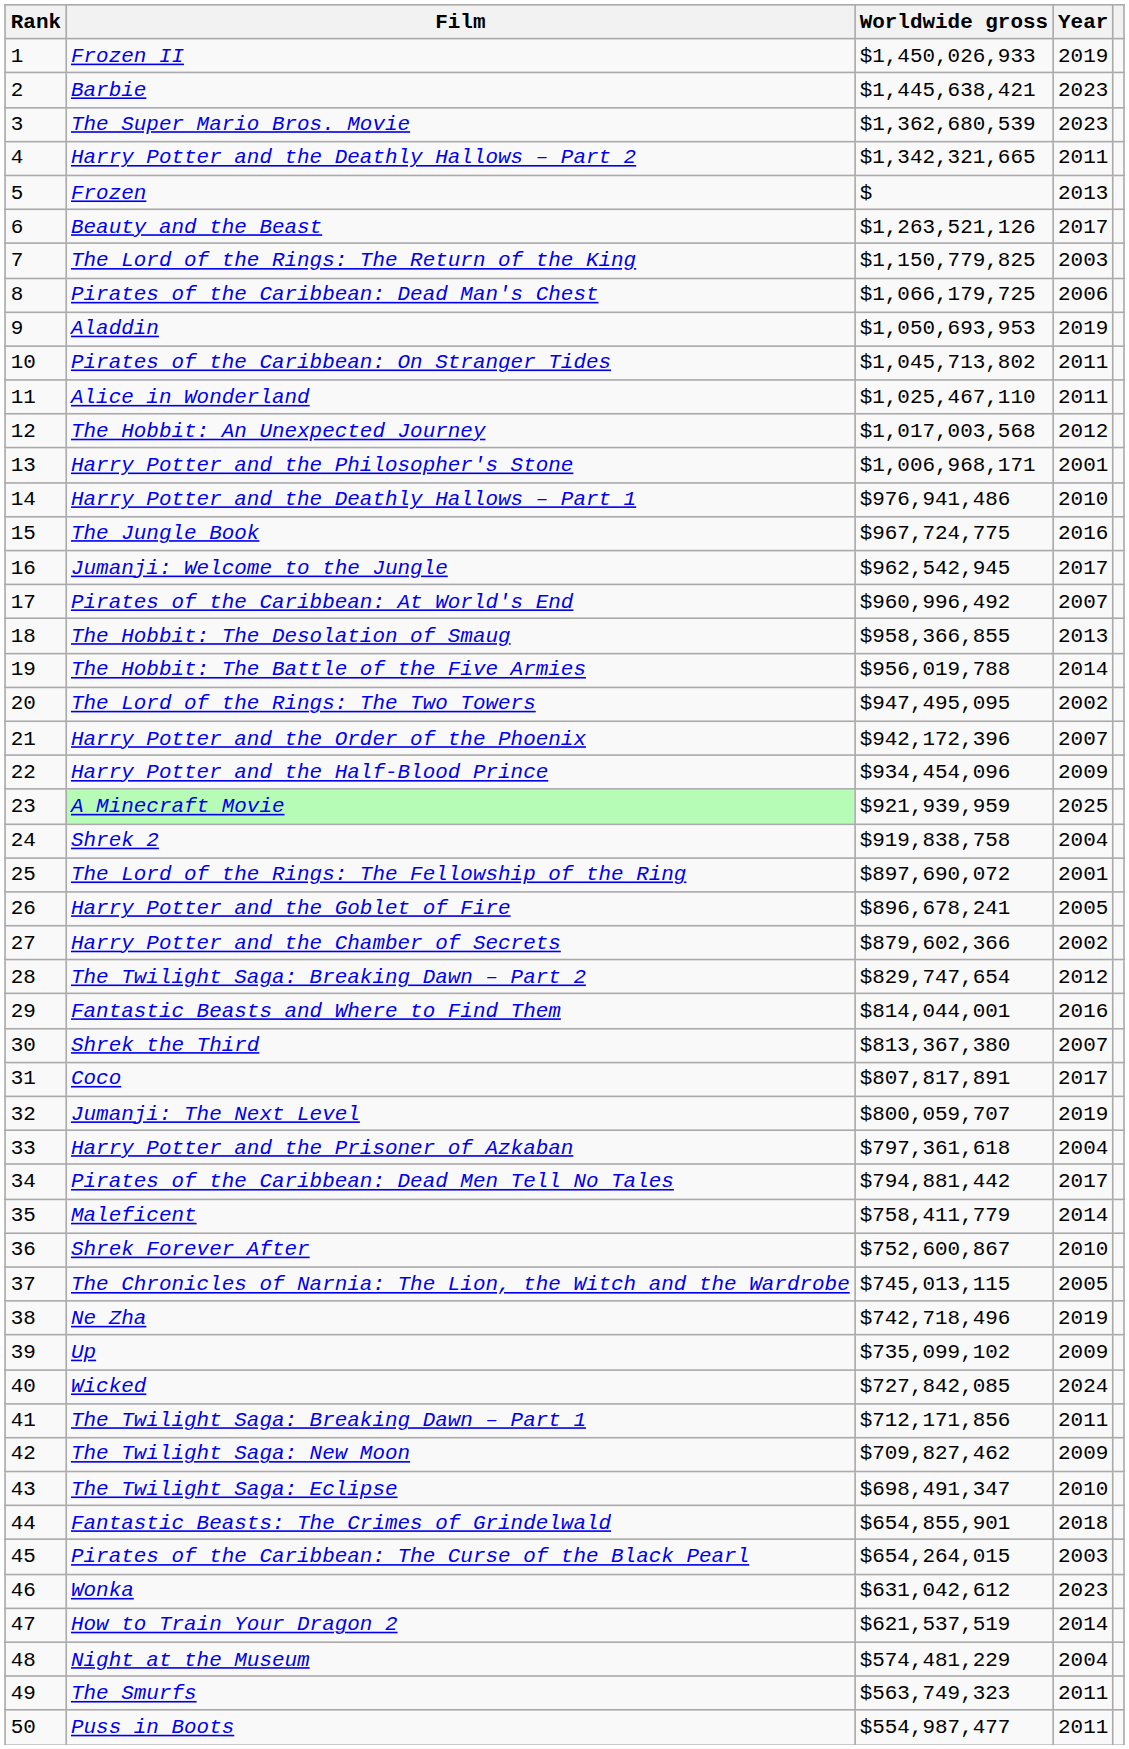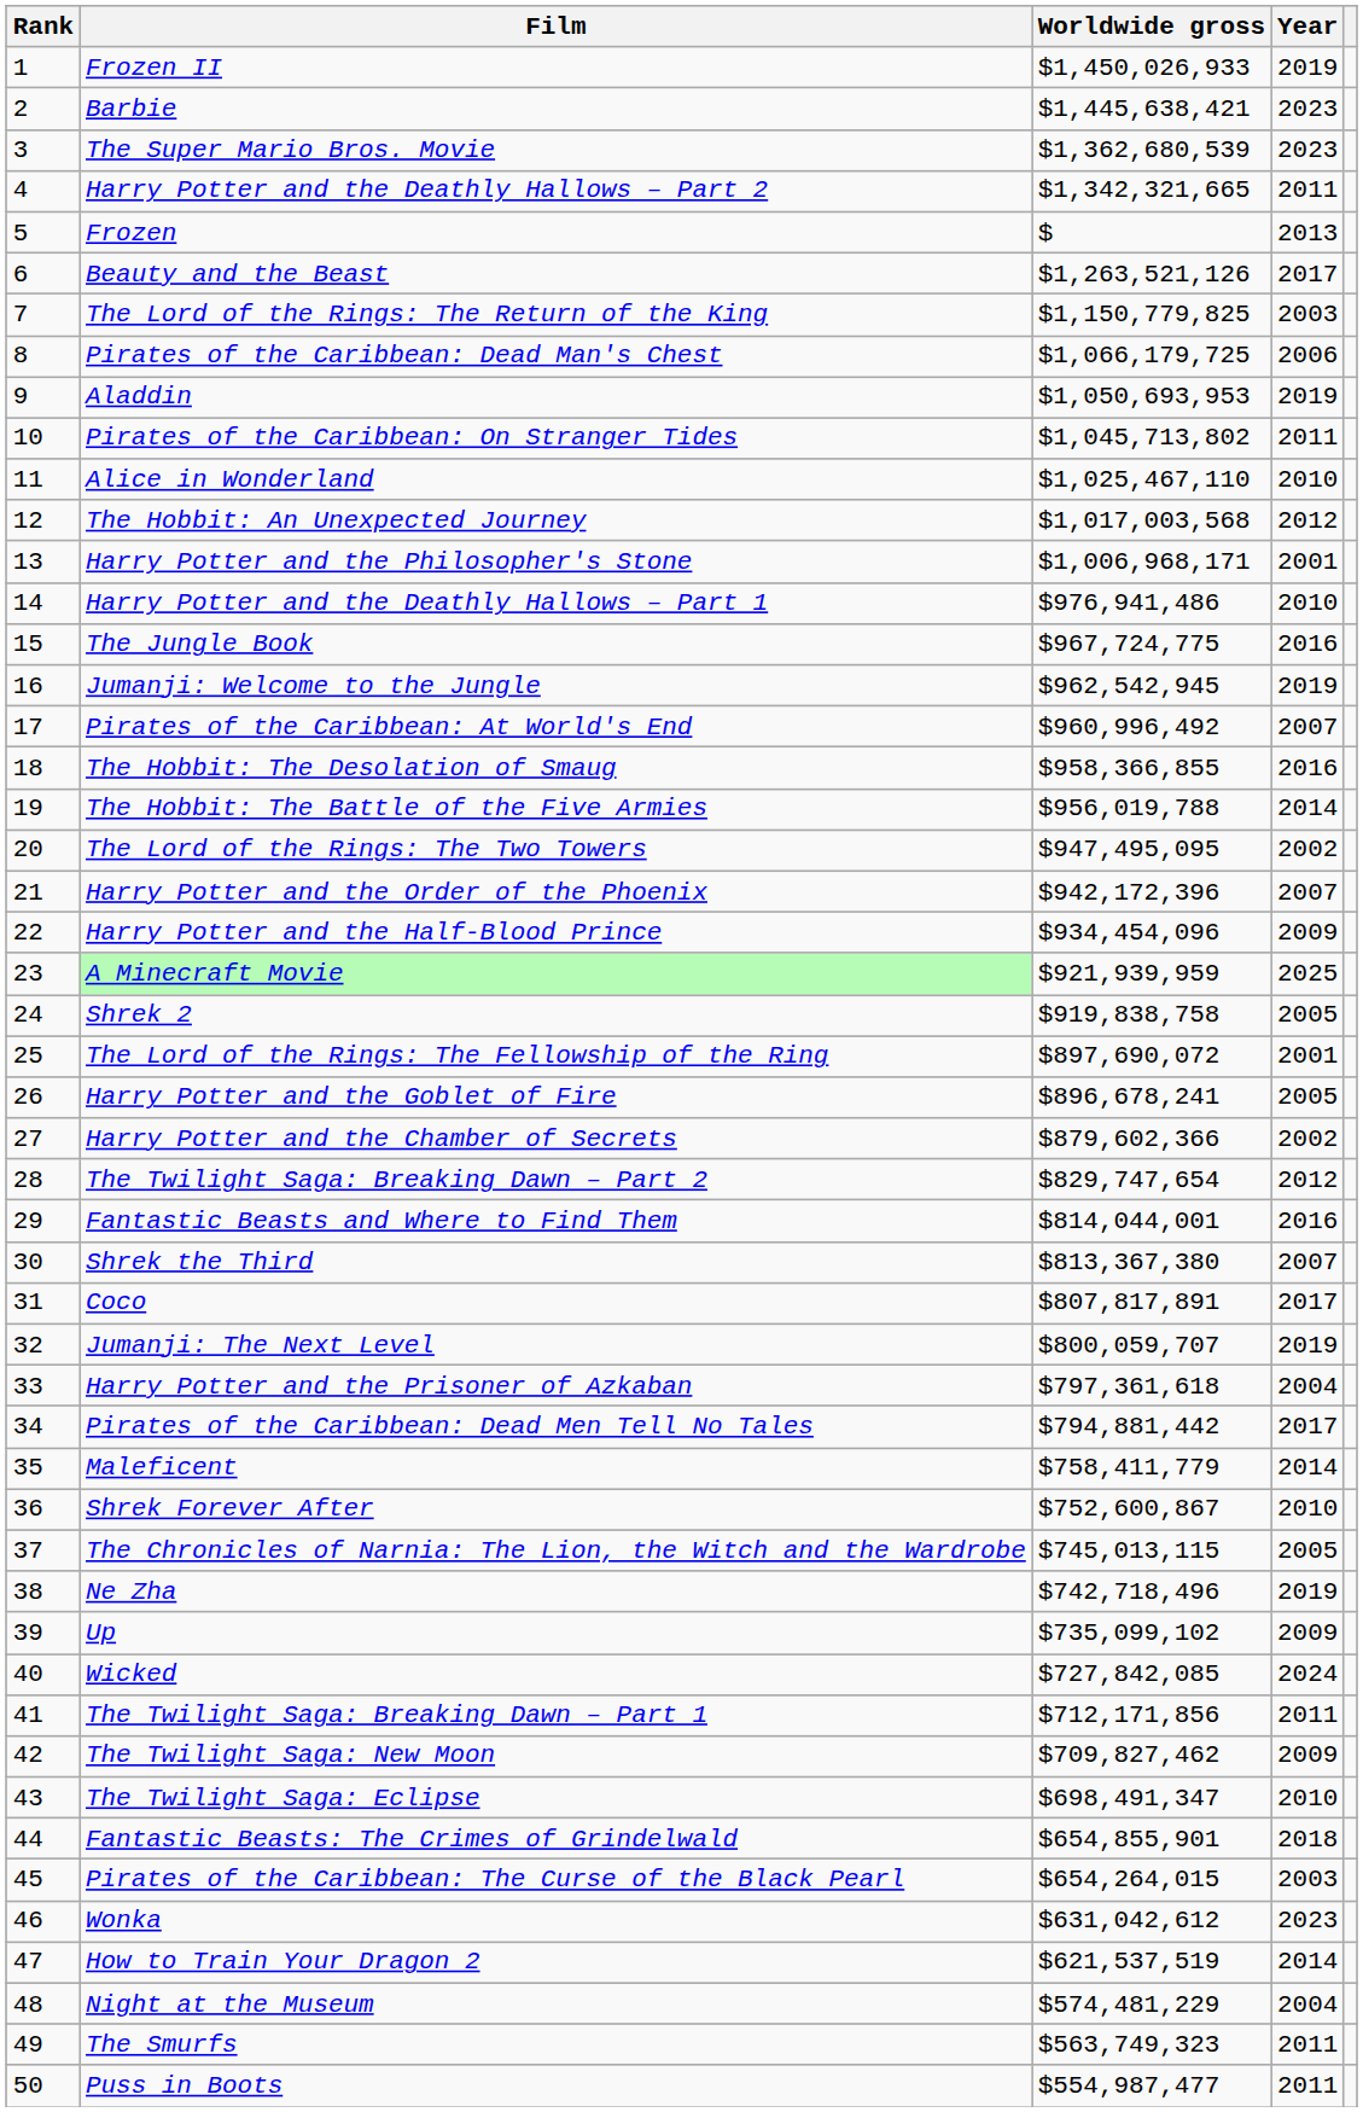Alice in Wonderland | Year: 2011 -> 2010
Jumanji: Welcome to the Jungle | Year: 2017 -> 2019
The Hobbit: The Desolation of Smaug | Year: 2013 -> 2016
Shrek 2 | Year: 2004 -> 2005
